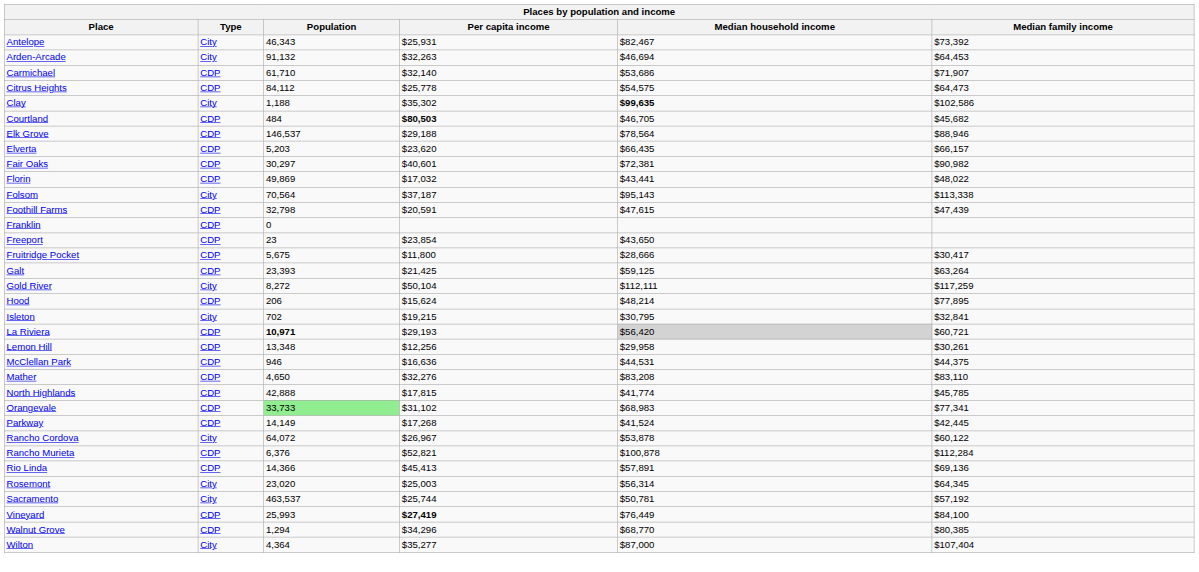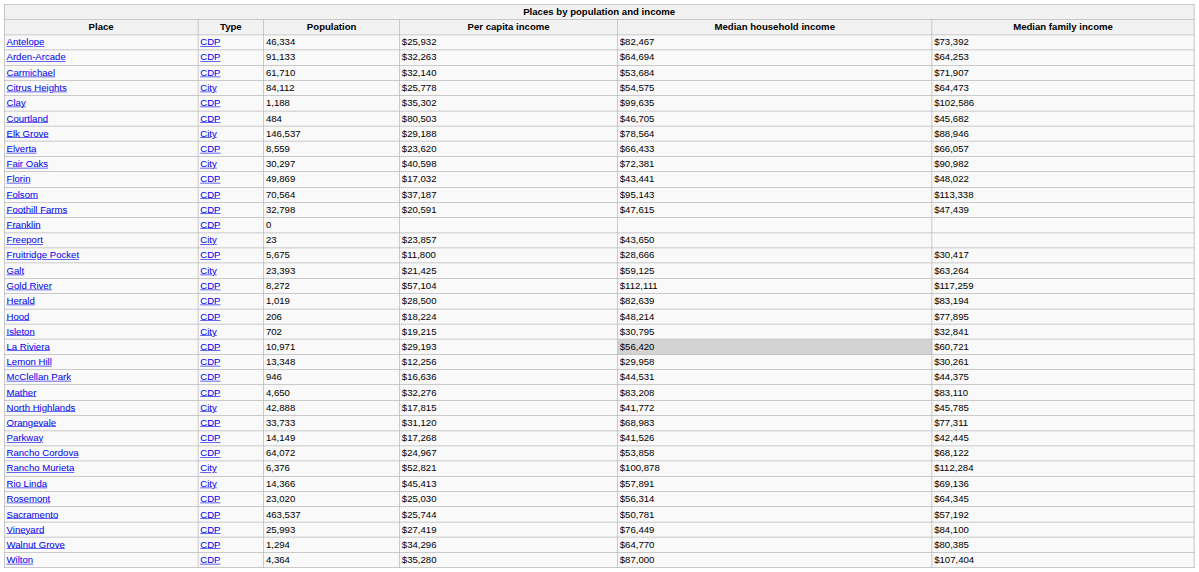Antelope | Type: City -> CDP
Antelope | Population: 46,343 -> 46,334
Antelope | Per capita income: $25,931 -> $25,932
Arden-Arcade | Type: City -> CDP
Arden-Arcade | Population: 91,132 -> 91,133
Arden-Arcade | Median household income: $46,694 -> $64,694
Arden-Arcade | Median family income: $64,453 -> $64,253
Carmichael | Median household income: $53,686 -> $53,684
Citrus Heights | Type: CDP -> City
Clay | Type: City -> CDP
Clay | Median household income: bold -> normal
Courtland | Per capita income: bold -> normal
Elk Grove | Type: CDP -> City
Elverta | Population: 5,203 -> 8,559
Elverta | Median household income: $66,435 -> $66,433
Elverta | Median family income: $66,157 -> $66,057
Fair Oaks | Type: CDP -> City
Fair Oaks | Per capita income: $40,601 -> $40,598
Folsom | Type: City -> CDP
Freeport | Type: CDP -> City
Freeport | Per capita income: $23,854 -> $23,857
Galt | Type: CDP -> City
Gold River | Type: City -> CDP
Gold River | Per capita income: $50,104 -> $57,104
+ row: Herald | CDP | 1,019 | $28,500 | $82,639 | $83,194
Hood | Per capita income: $15,624 -> $18,224
La Riviera | Population: bold -> normal
North Highlands | Type: CDP -> City
North Highlands | Median household income: $41,774 -> $41,772
Orangevale | Population: lightgreen background -> no background
Orangevale | Per capita income: $31,102 -> $31,120
Orangevale | Median family income: $77,341 -> $77,311
Parkway | Median household income: $41,524 -> $41,526
Rancho Cordova | Type: City -> CDP
Rancho Cordova | Per capita income: $26,967 -> $24,967
Rancho Cordova | Median household income: $53,878 -> $53,858
Rancho Cordova | Median family income: $60,122 -> $68,122
Rancho Murieta | Type: CDP -> City
Rio Linda | Type: CDP -> City
Rosemont | Type: City -> CDP
Rosemont | Per capita income: $25,003 -> $25,030
Sacramento | Type: City -> CDP
Vineyard | Per capita income: bold -> normal
Walnut Grove | Median household income: $68,770 -> $64,770
Wilton | Type: City -> CDP
Wilton | Per capita income: $35,277 -> $35,280
